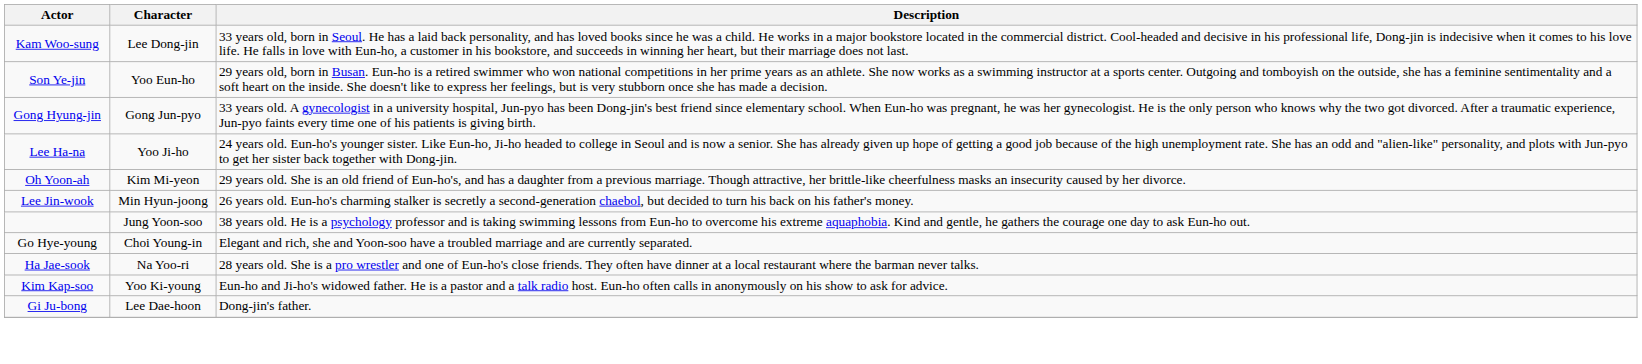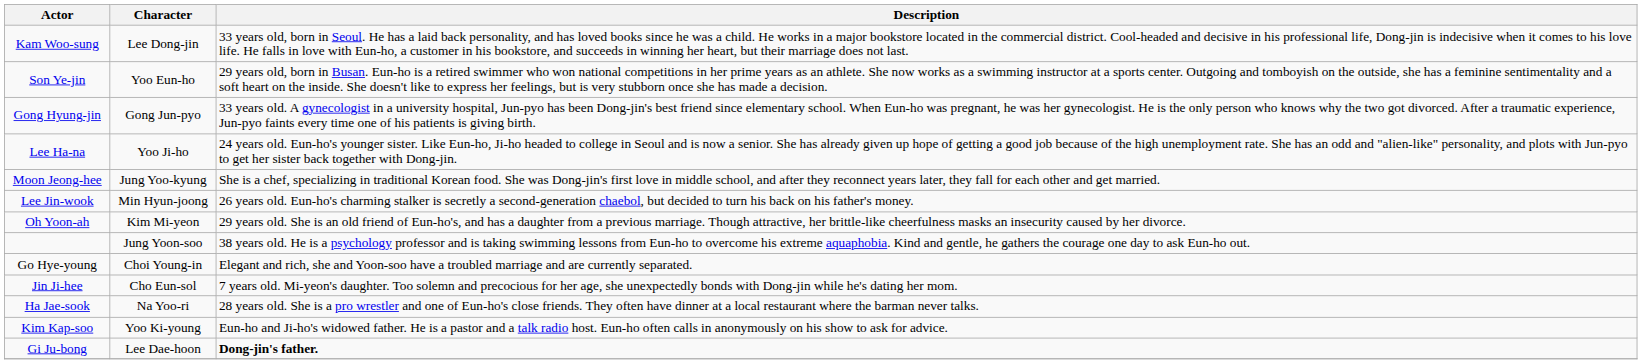+ row: Moon Jeong-hee | Jung Yoo-kyung | She is a chef, specializing in traditional Korean food. She was Dong-jin's first love in middle school, and after they reconnect years later, they fall for each other and get married.
rows swapped: Oh Yoon-ah <-> Lee Jin-wook
+ row: Jin Ji-hee | Cho Eun-sol | 7 years old. Mi-yeon's daughter. Too solemn and precocious for her age, she unexpectedly bonds with Dong-jin while he's dating her mom.
Gi Ju-bong | Description: normal -> bold
